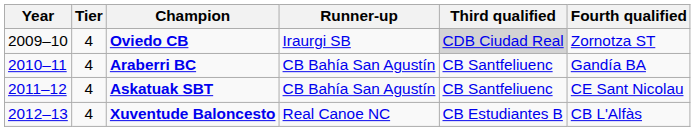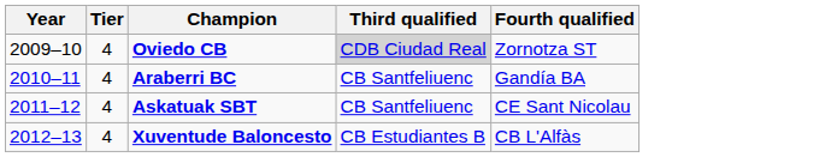- column: Runner-up | Iraurgi SB | CB Bahía San Agustín | CB Bahía San Agustín | Real Canoe NC
